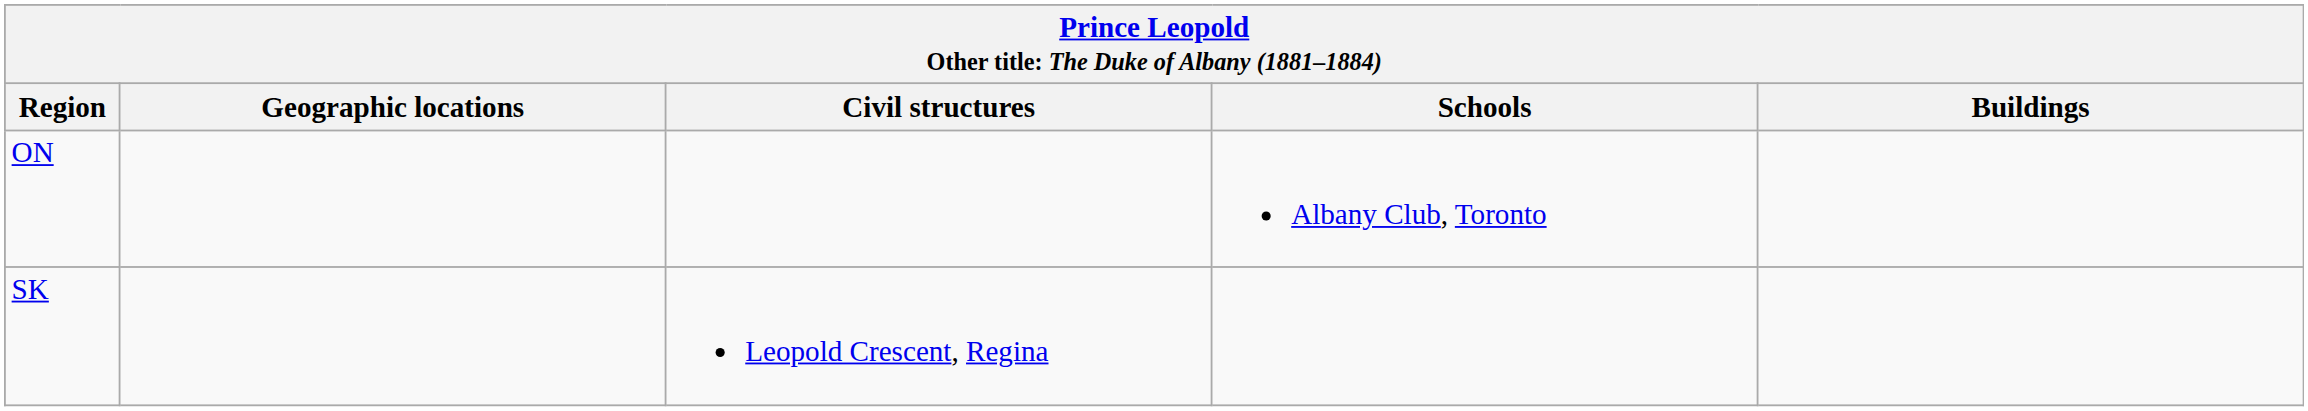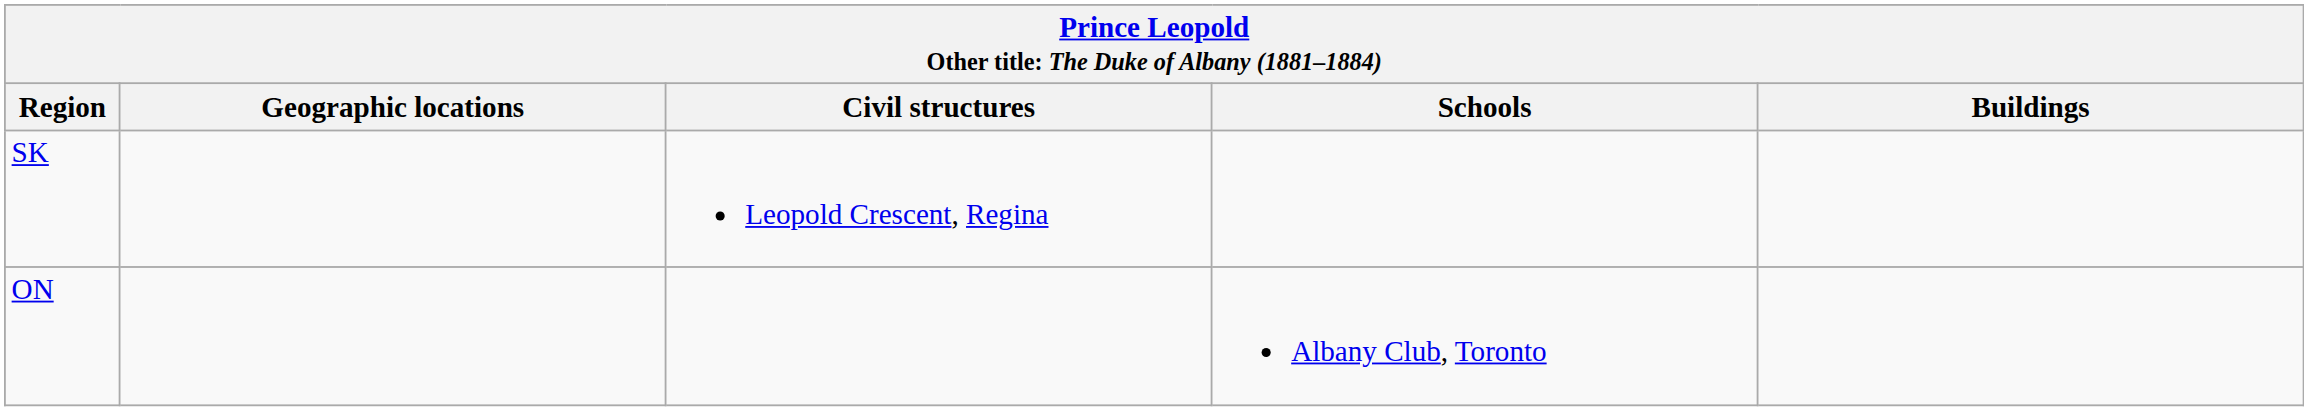rows swapped: ON <-> SK
